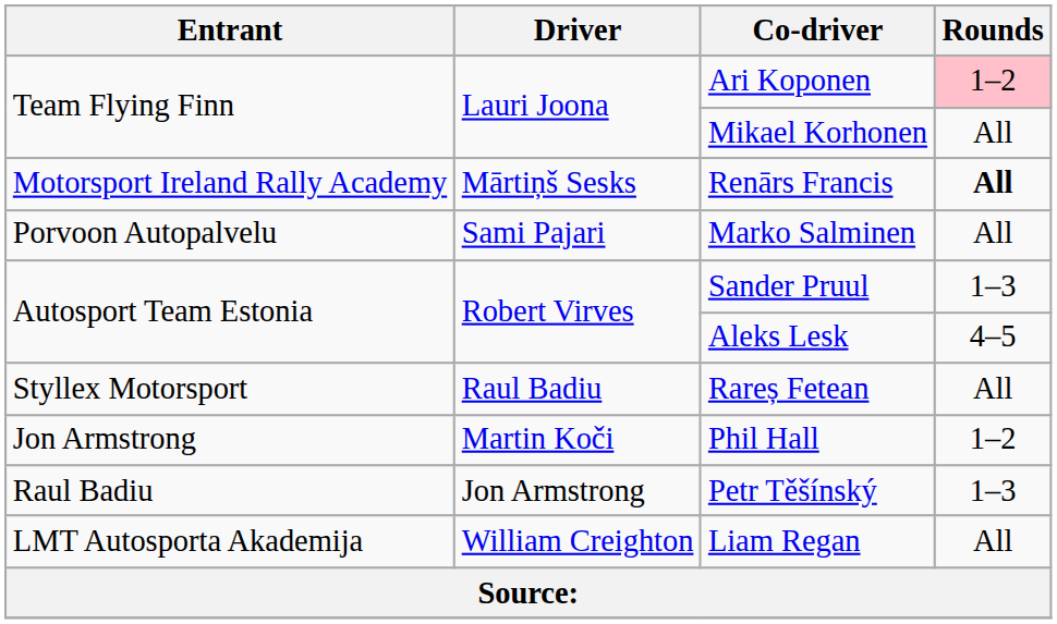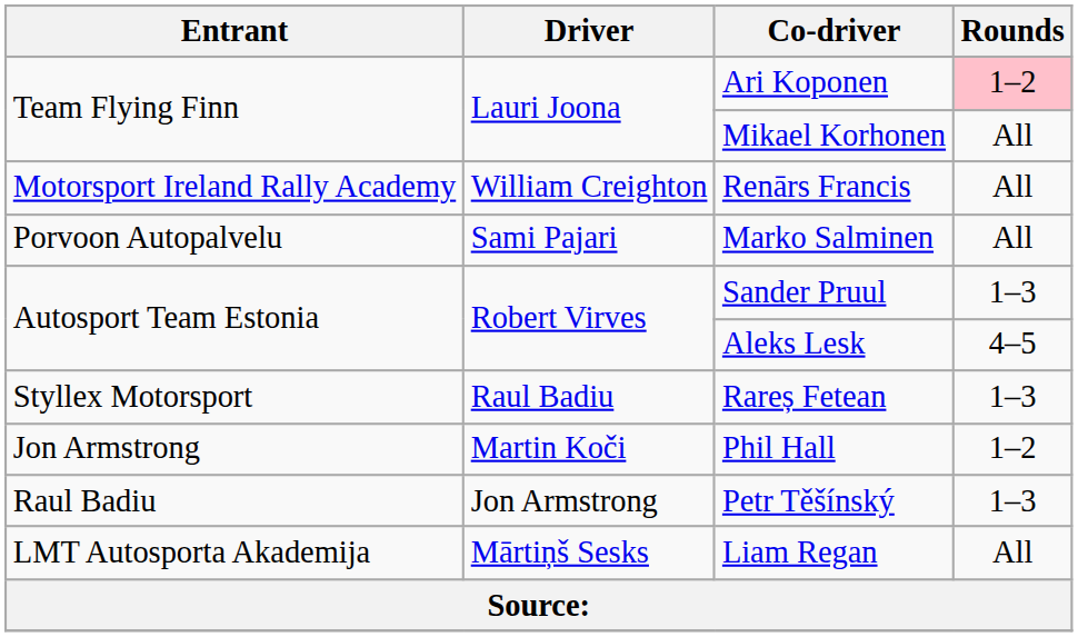Renārs Francis | Driver: Mārtiņš Sesks -> William Creighton
Renārs Francis | Rounds: bold -> normal
Rareș Fetean | Rounds: All -> 1–3
Liam Regan | Driver: William Creighton -> Mārtiņš Sesks
